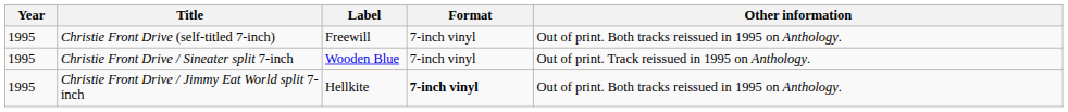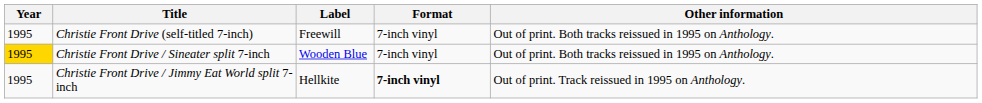Christie Front Drive / Sineater split 7-inch | Year: no background -> gold background
Christie Front Drive / Sineater split 7-inch | Other information: Out of print. Track reissued in 1995 on Anthology. -> Out of print. Both tracks reissued in 1995 on Anthology.
Christie Front Drive / Jimmy Eat World split 7-inch | Other information: Out of print. Both tracks reissued in 1995 on Anthology. -> Out of print. Track reissued in 1995 on Anthology.
